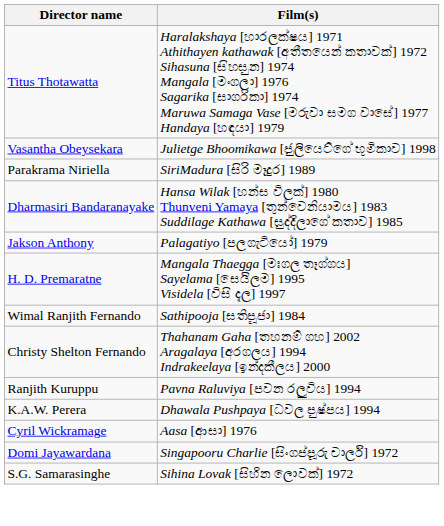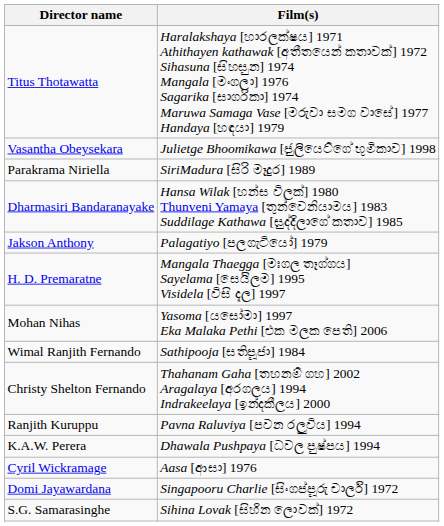+ row: Mohan Nihas | Yasoma [යසෝමා] 1997 Eka Malaka Pethi [එක මලක පෙති] 2006
